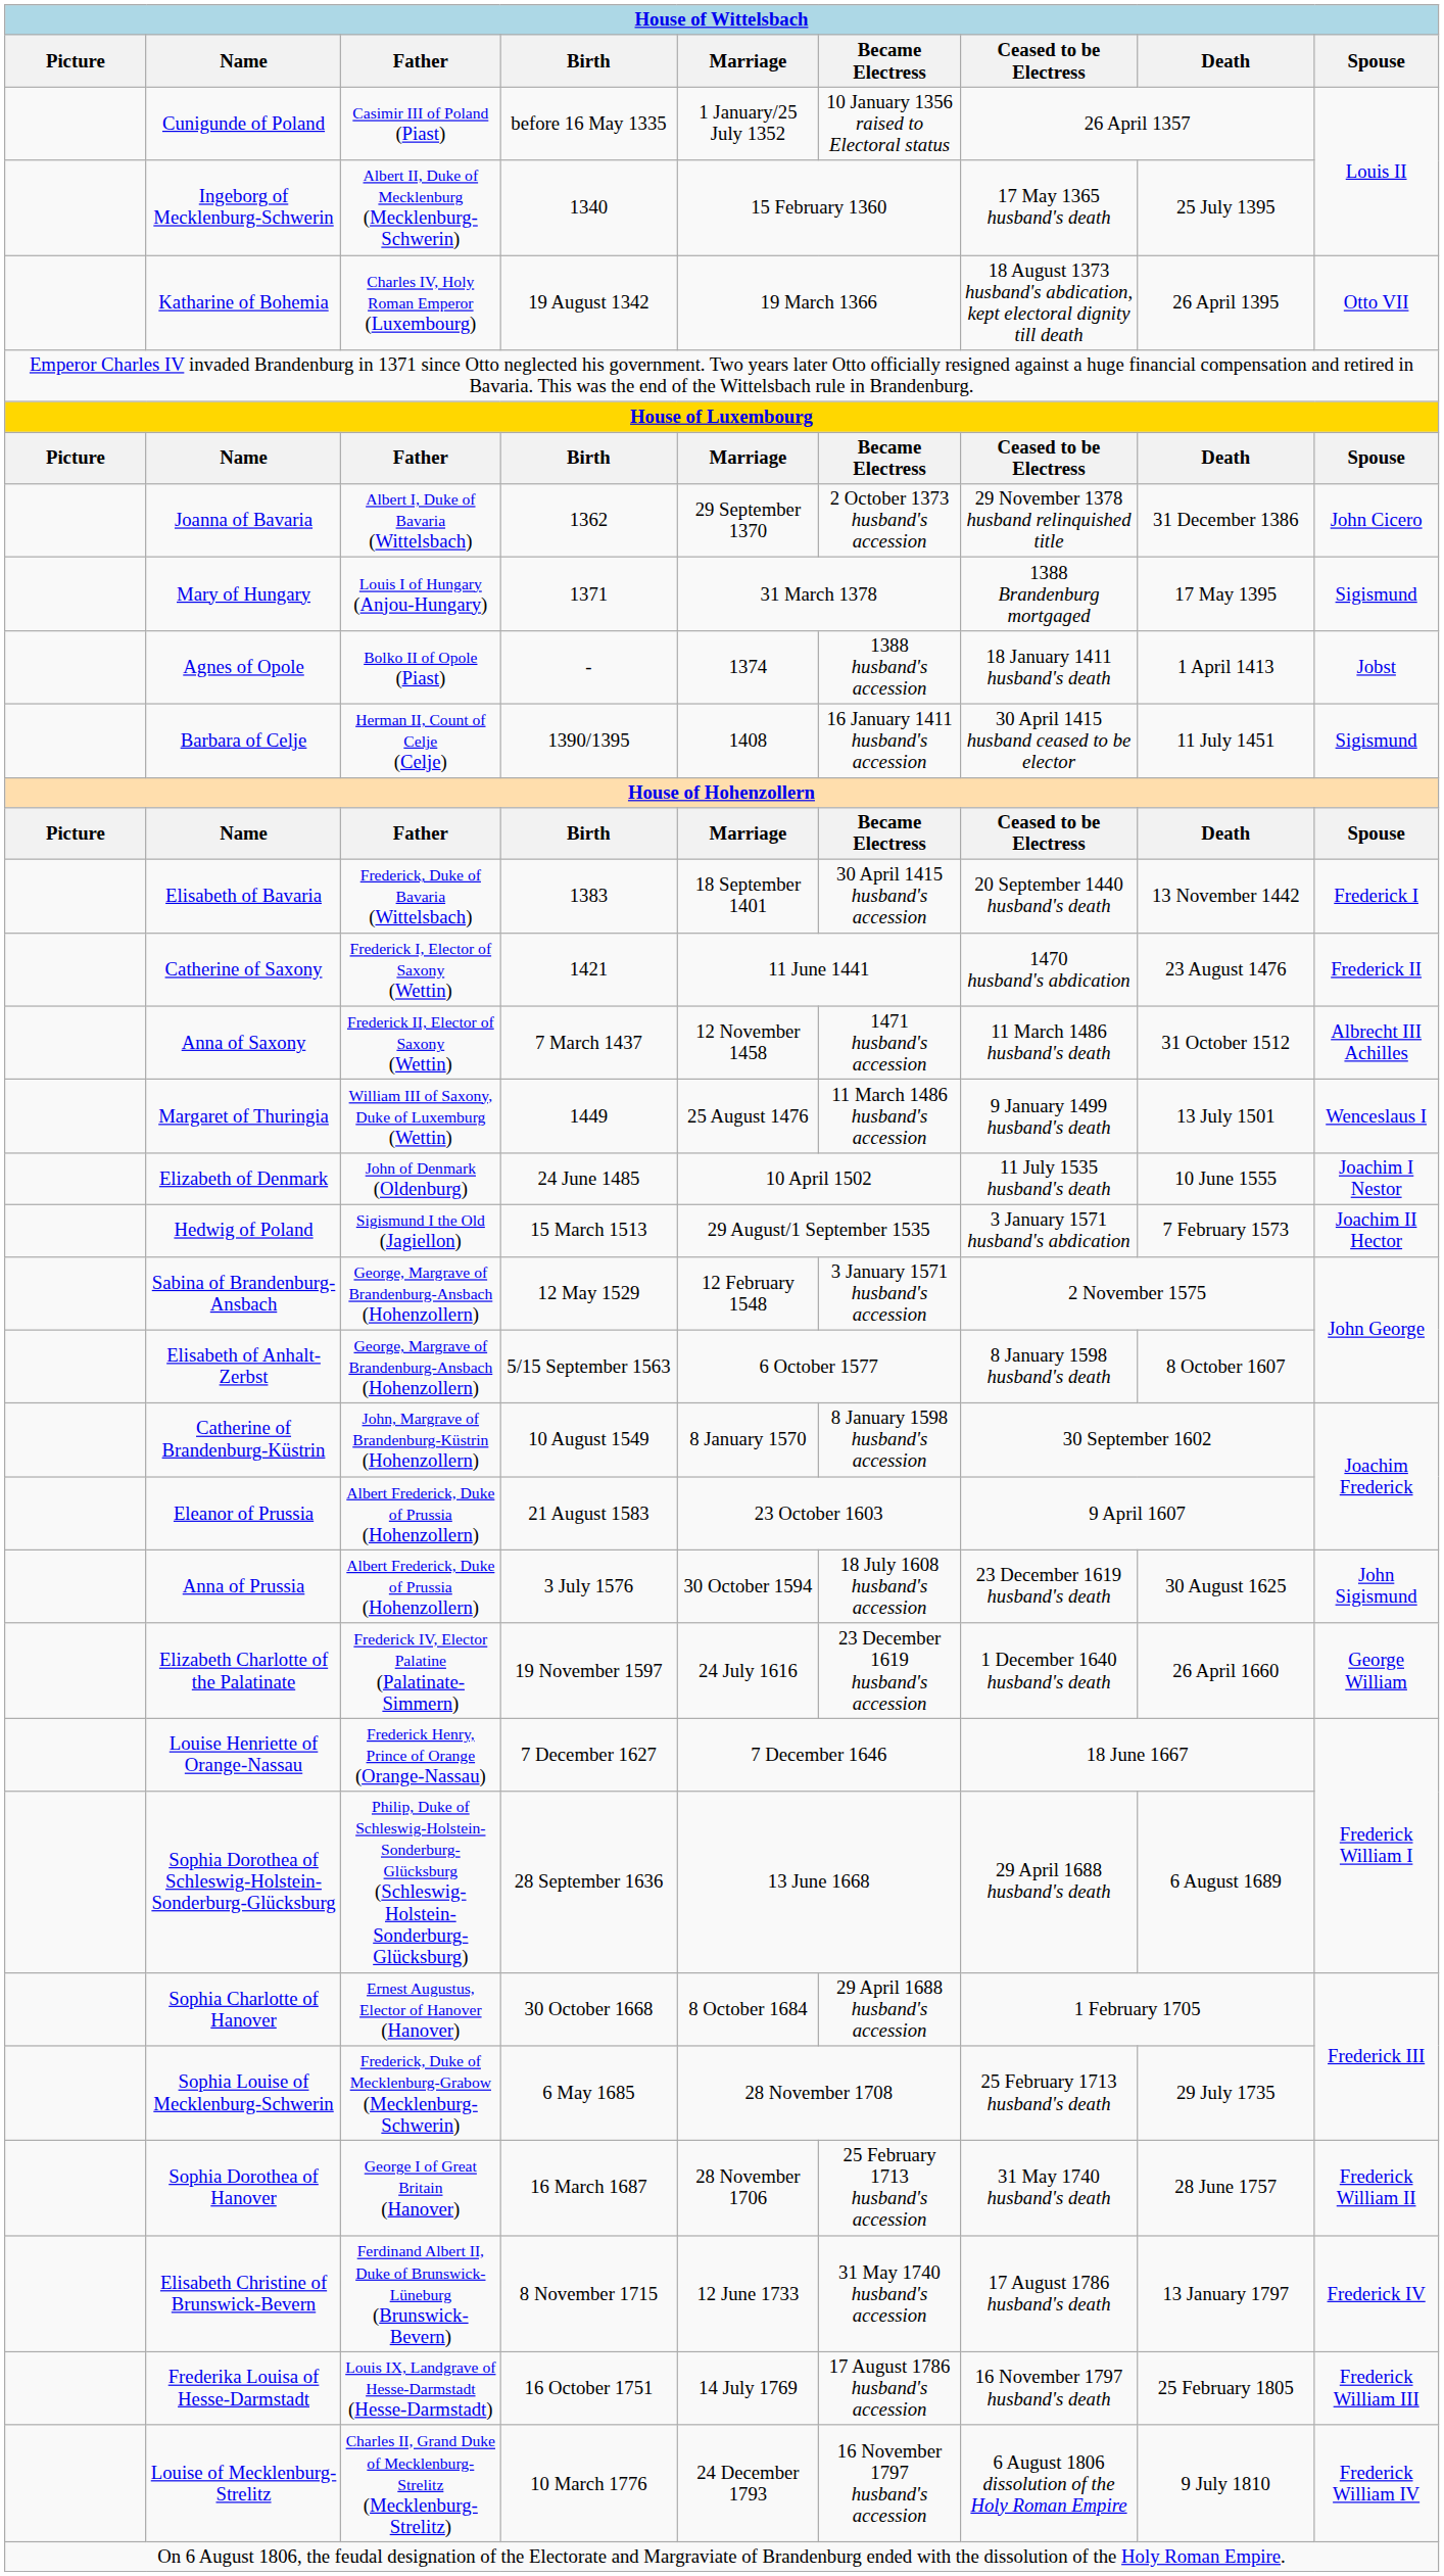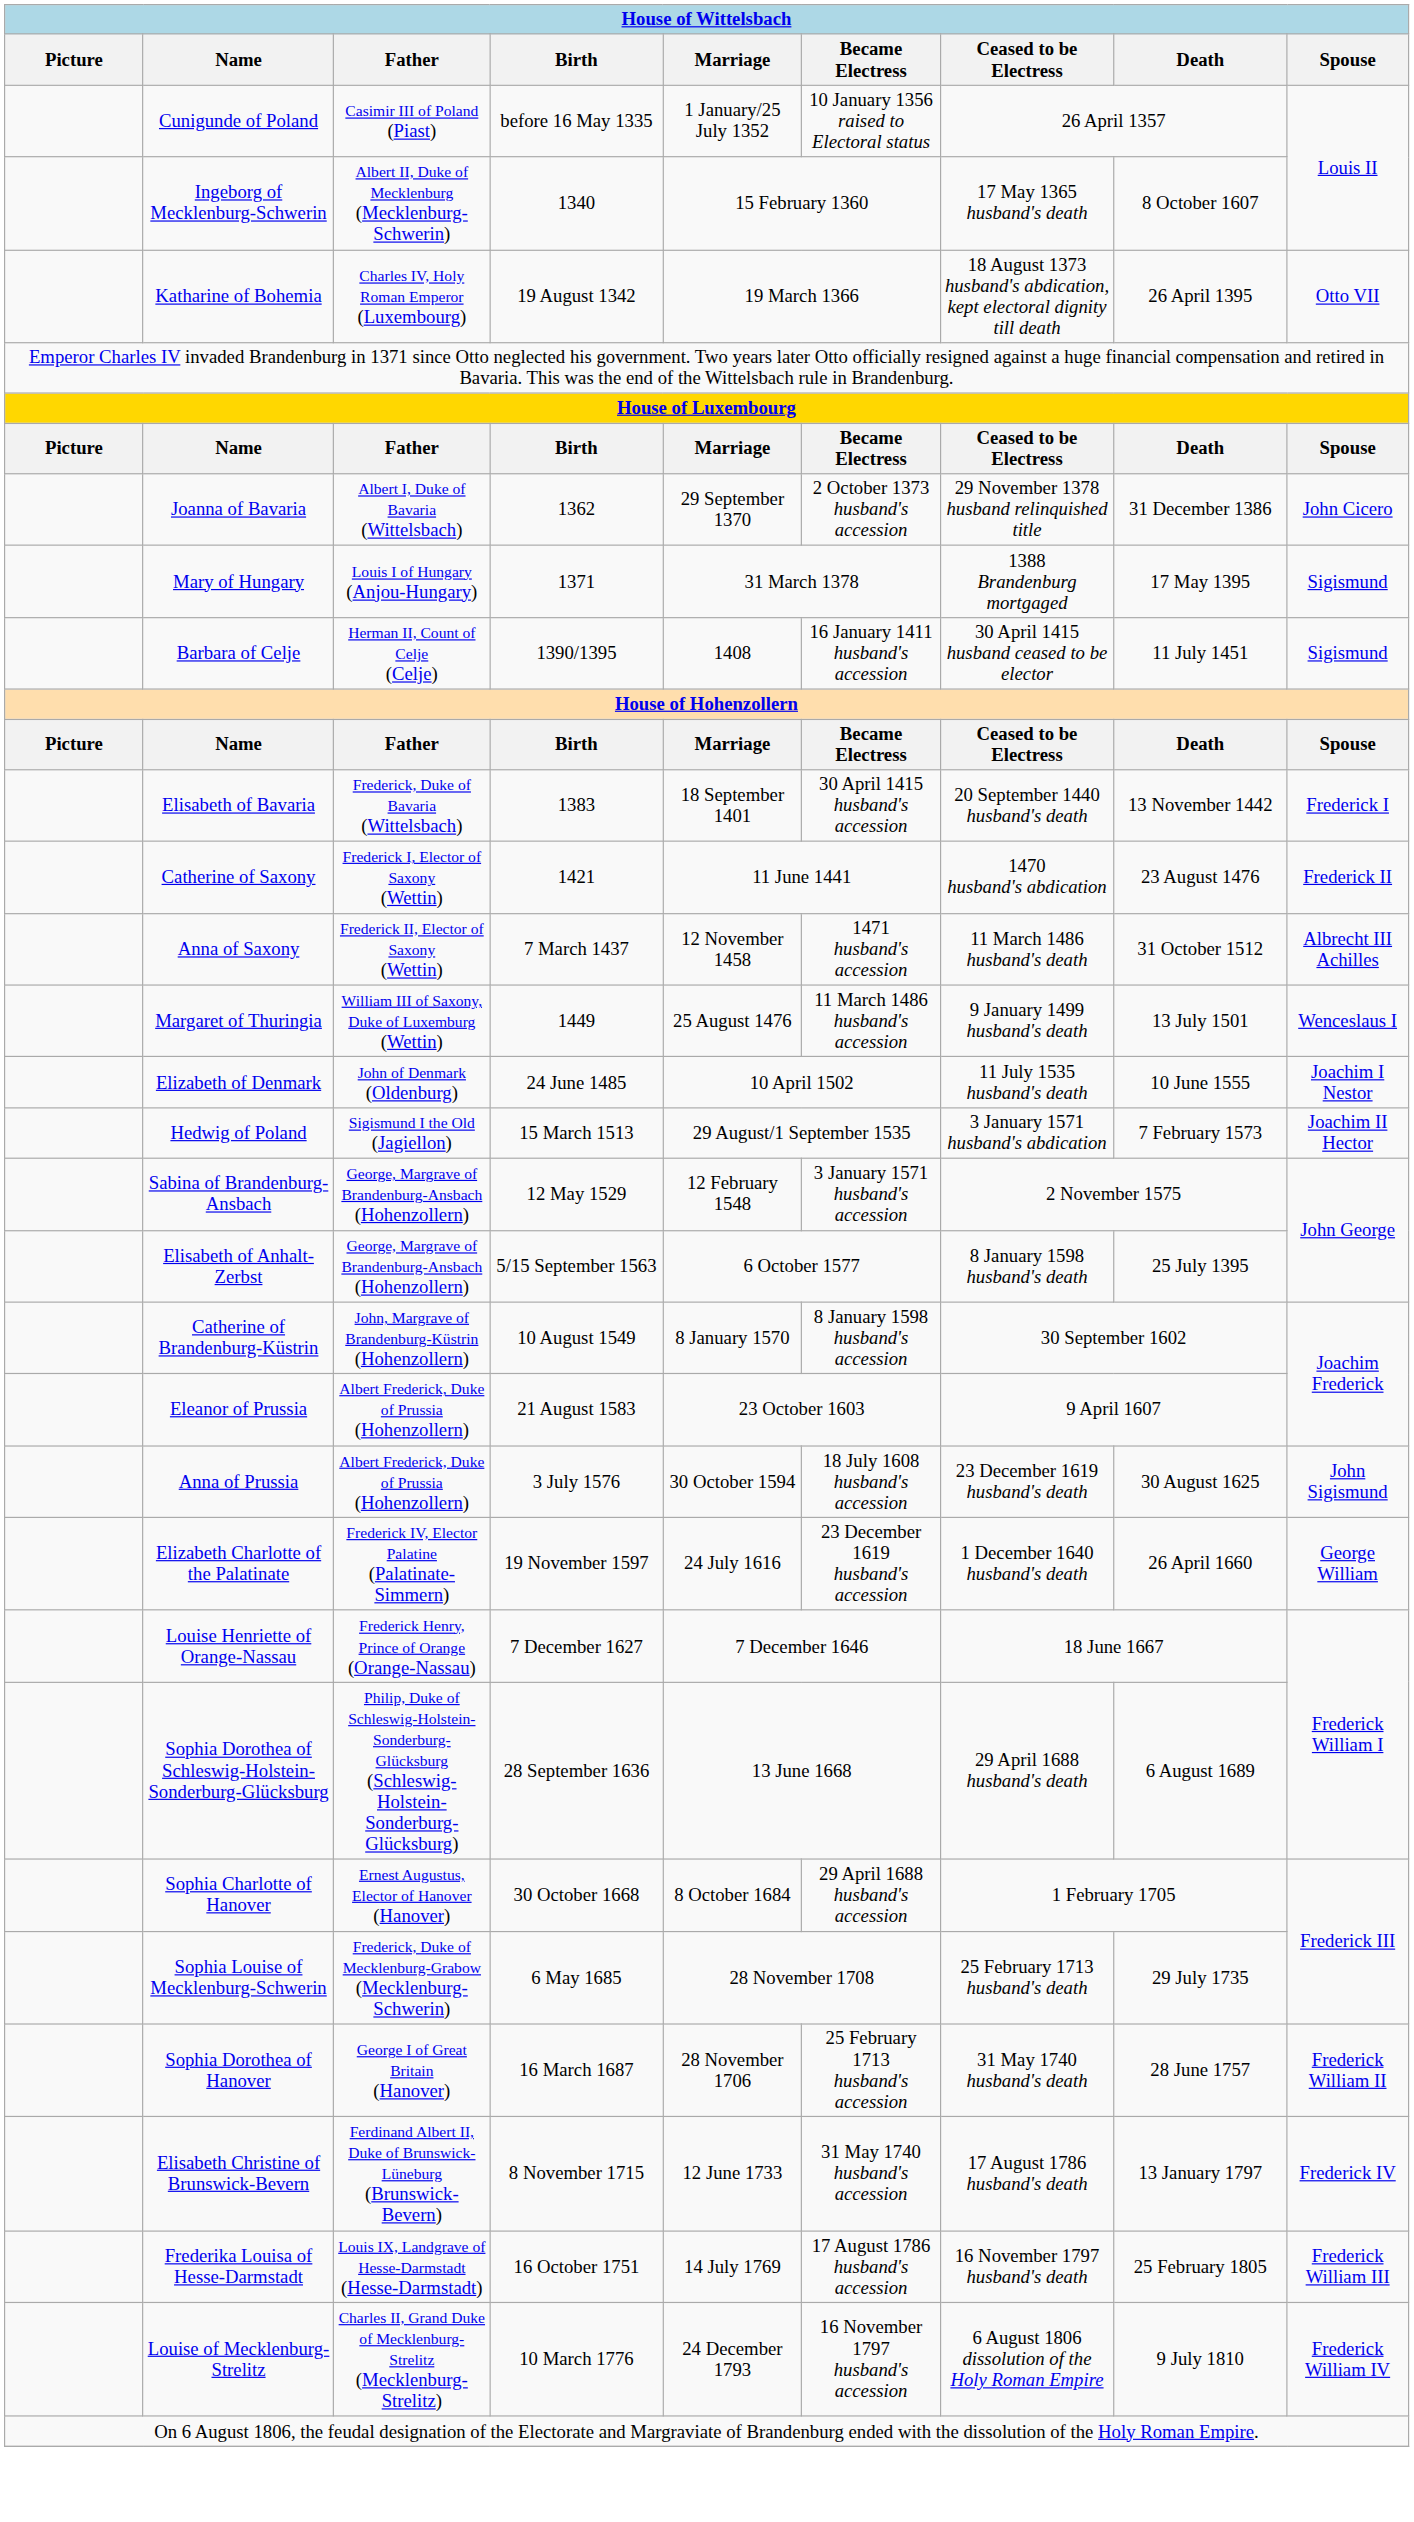Ingeborg of Mecklenburg-Schwerin | Death: 25 July 1395 -> 8 October 1607
- row: Agnes of Opole | Bolko II of Opole (Piast) | - | 1374 | 1388 husband's accession | 18 January 1411 husband's death | 1 April 1413 | Jobst
Elisabeth of Anhalt-Zerbst | Death: 8 October 1607 -> 25 July 1395
